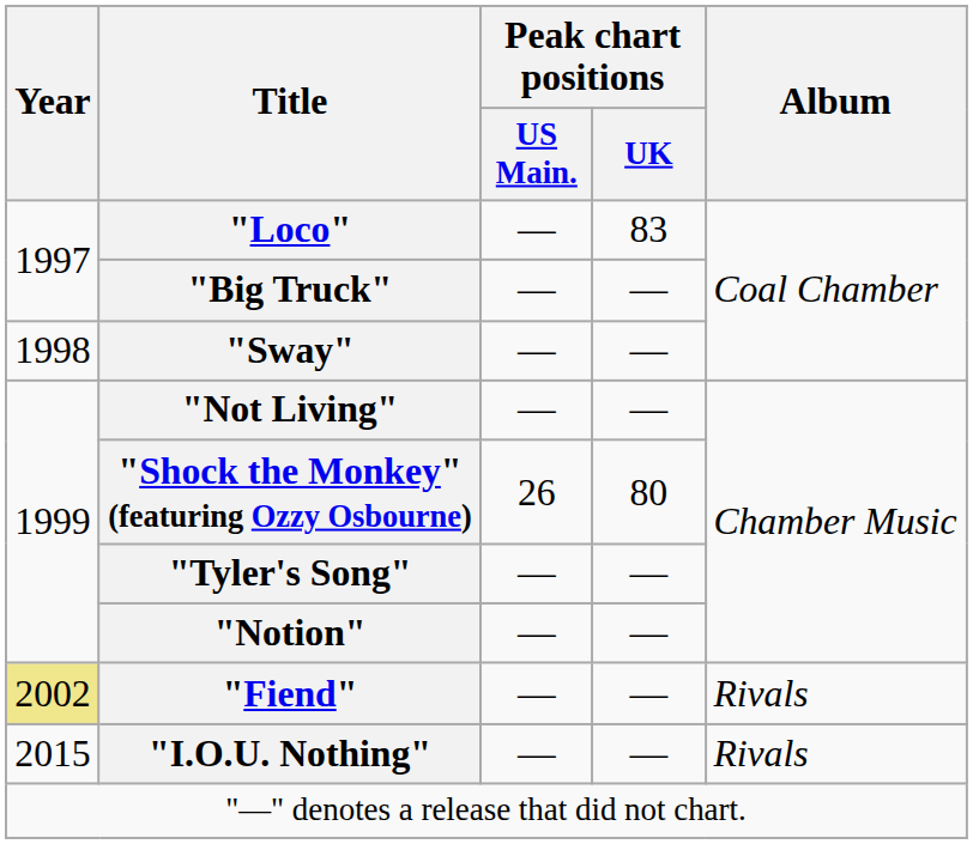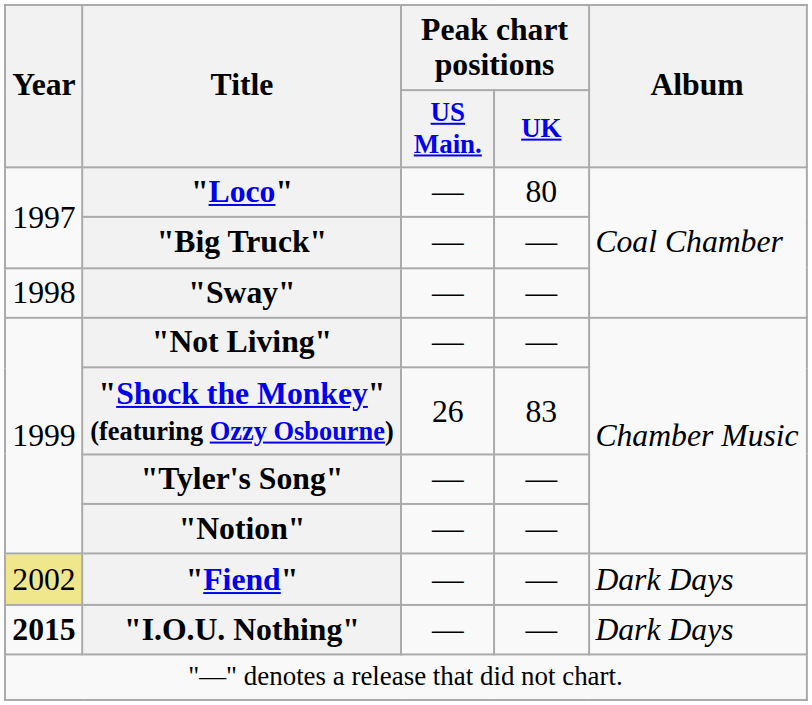"Loco" | Peak chart positions / UK: 83 -> 80
"Shock the Monkey" (featuring Ozzy Osbourne) | Peak chart positions / UK: 80 -> 83
"Fiend" | Album: Rivals -> Dark Days
"I.O.U. Nothing" | Year: normal -> bold
"I.O.U. Nothing" | Album: Rivals -> Dark Days
